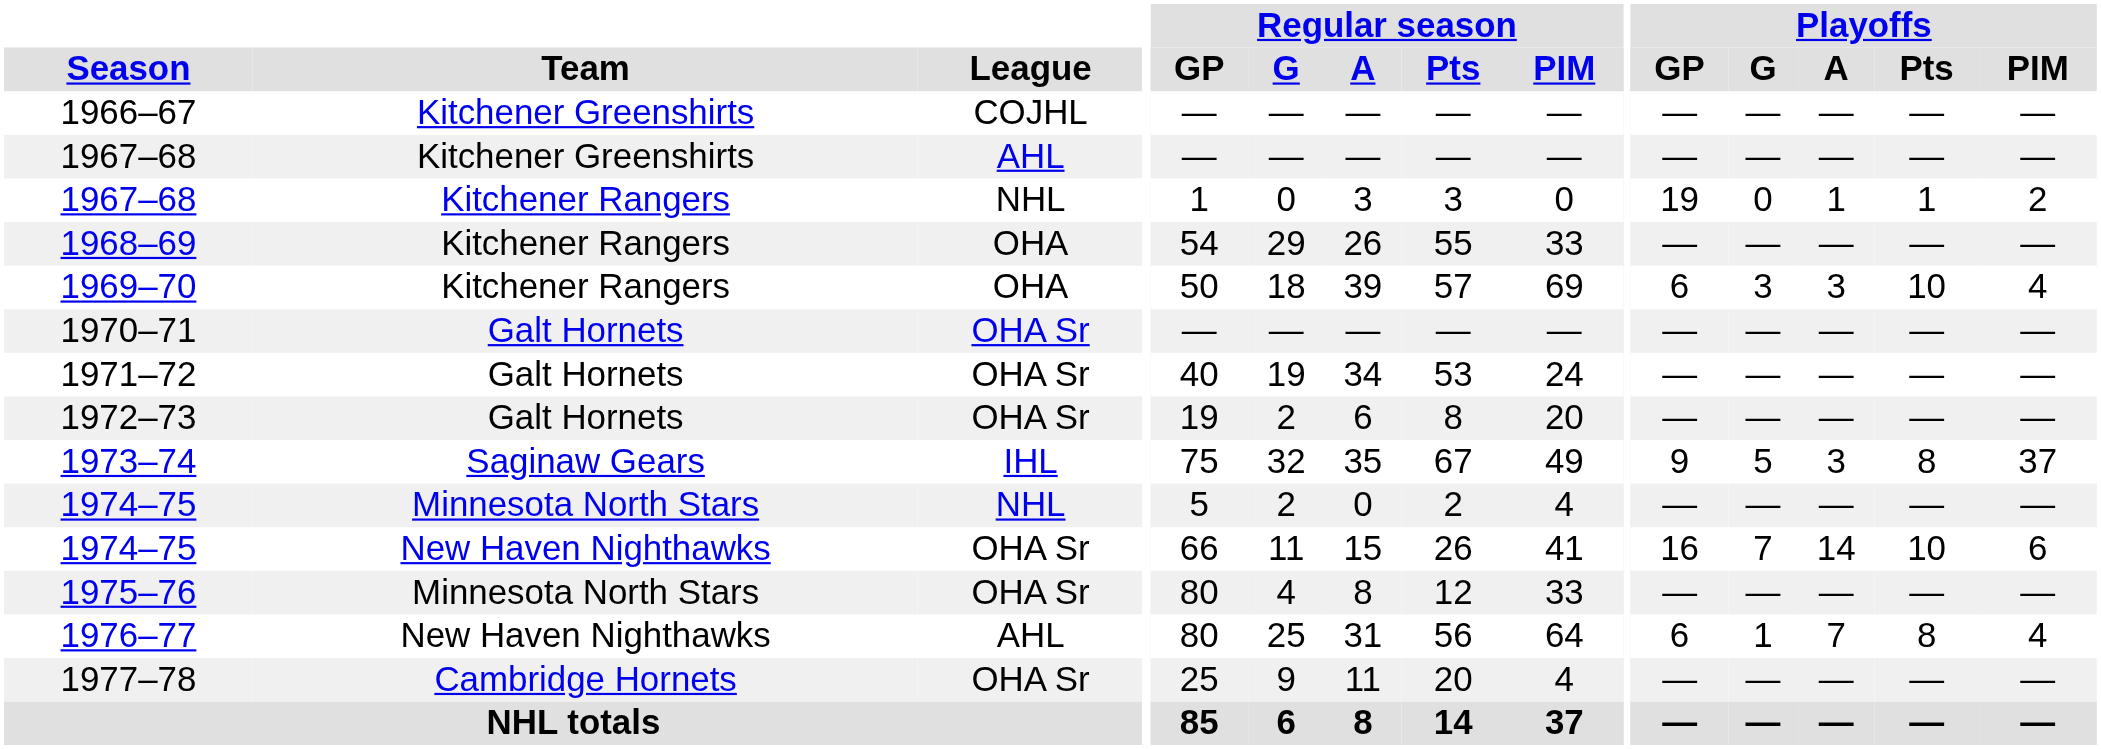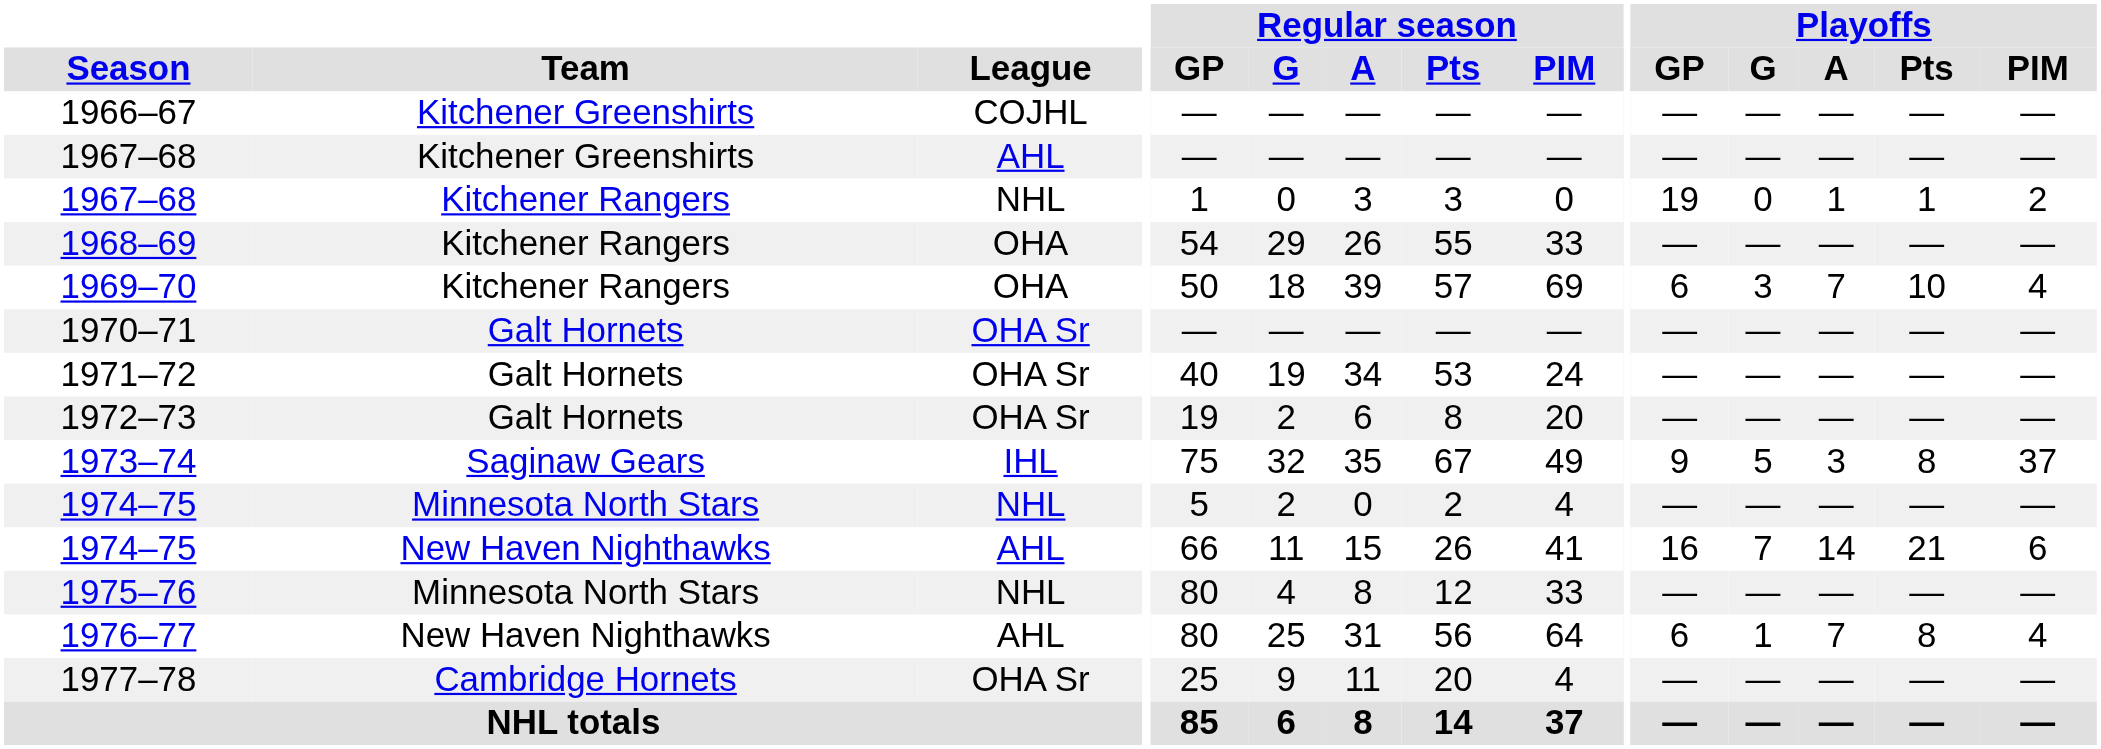1969–70 | Playoffs / A: 3 -> 7
1974–75 / New Haven Nighthawks | League: OHA Sr -> AHL
1974–75 / New Haven Nighthawks | Playoffs / Pts: 10 -> 21
1975–76 | League: OHA Sr -> NHL
